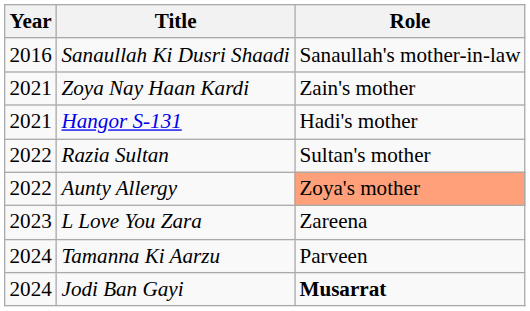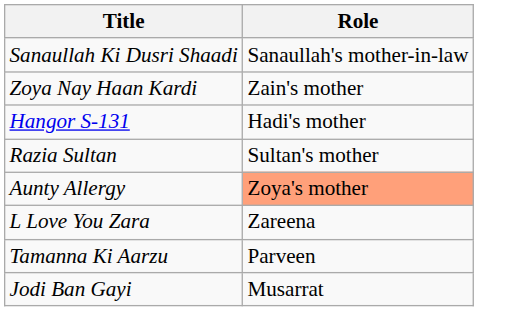- column: Year | 2016 | 2021 | 2021 | 2022 | 2022 | 2023 | 2024 | 2024
Jodi Ban Gayi | Role: bold -> normal
